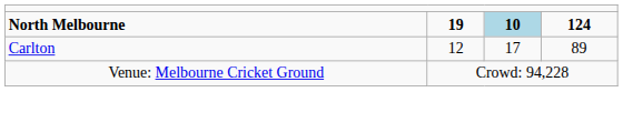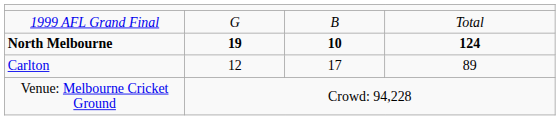+ row: 1999 AFL Grand Final | G | B | Total
North Melbourne | column 3: lightblue background -> no background
